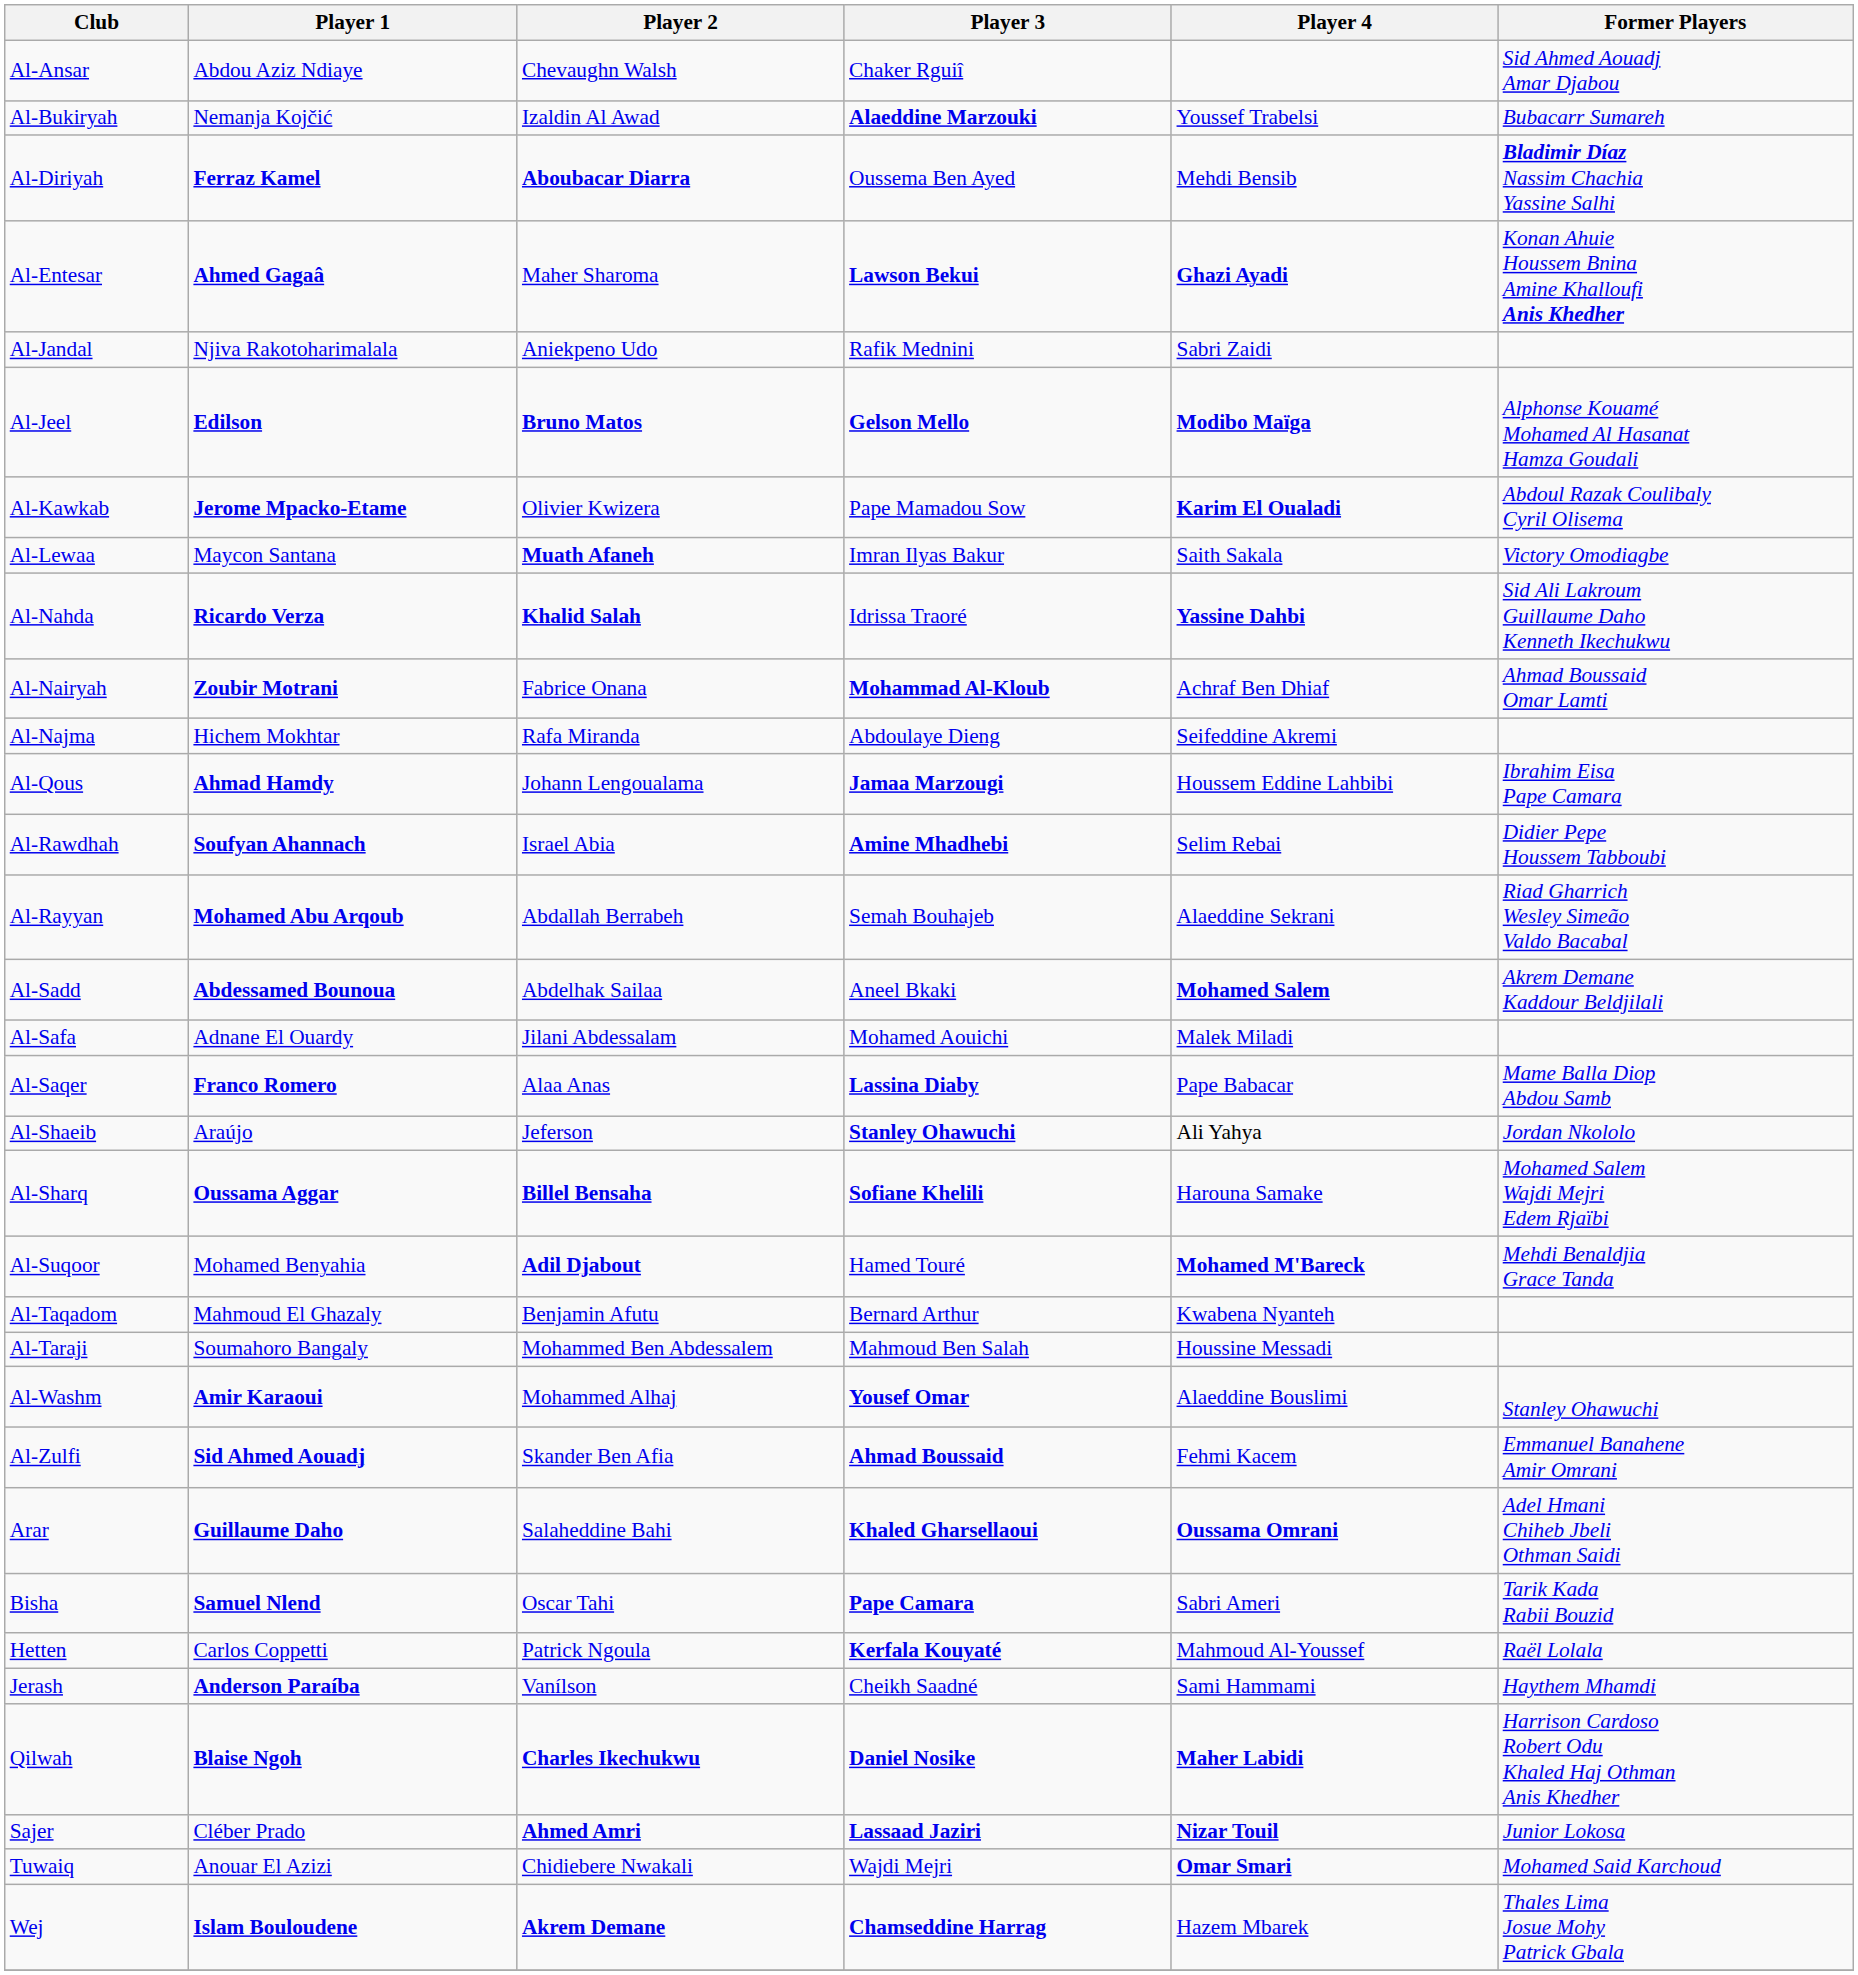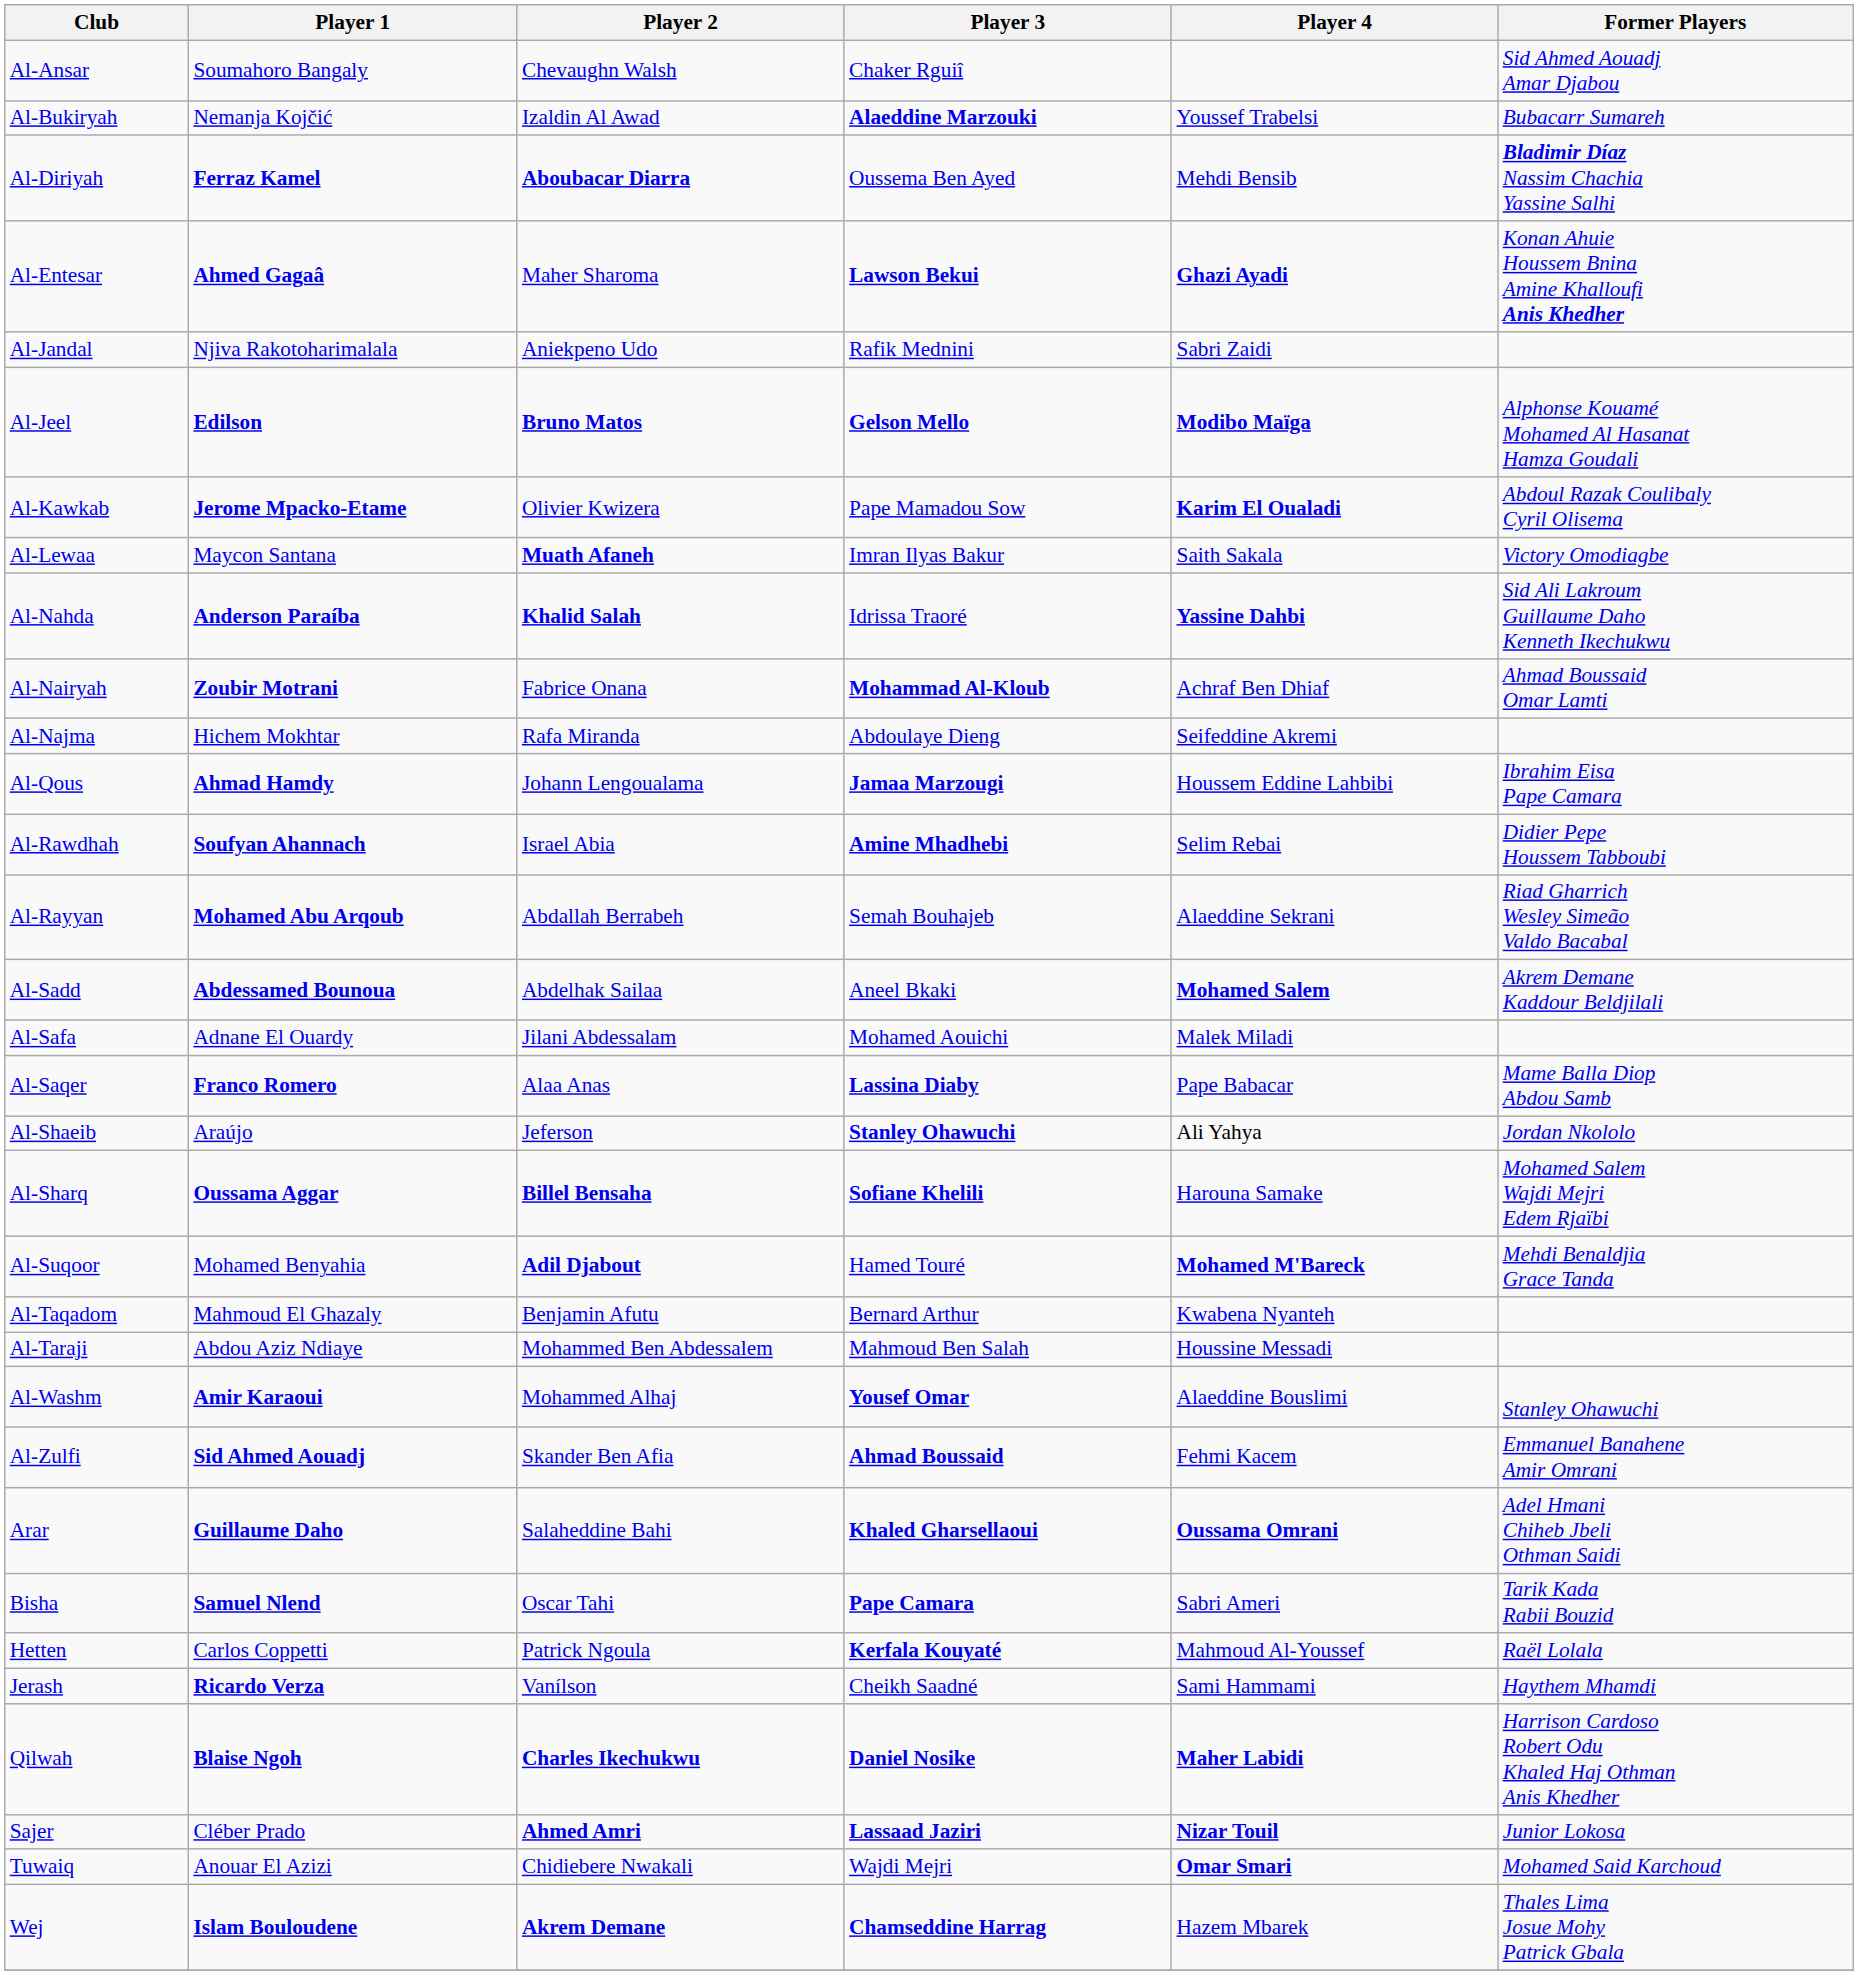Al-Ansar | Player 1: Abdou Aziz Ndiaye -> Soumahoro Bangaly
Al-Nahda | Player 1: Ricardo Verza -> Anderson Paraíba
Al-Taraji | Player 1: Soumahoro Bangaly -> Abdou Aziz Ndiaye
Jerash | Player 1: Anderson Paraíba -> Ricardo Verza
